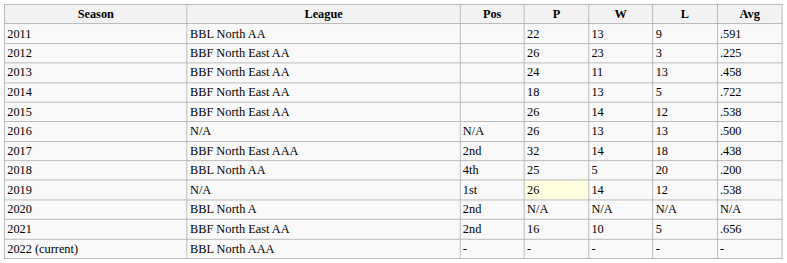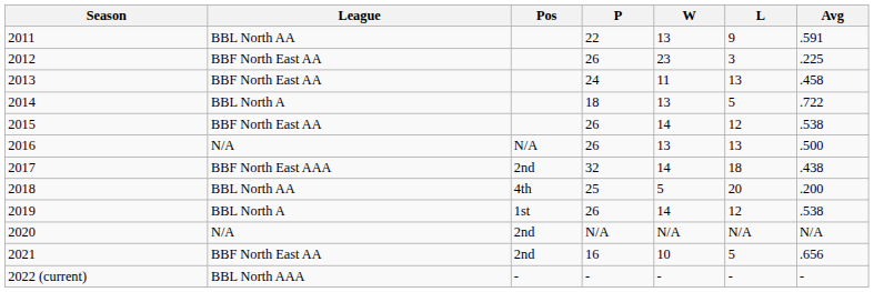2014 | League: BBF North East AA -> BBL North A
2019 | League: N/A -> BBL North A
2019 | P: lightyellow background -> no background
2020 | League: BBL North A -> N/A
